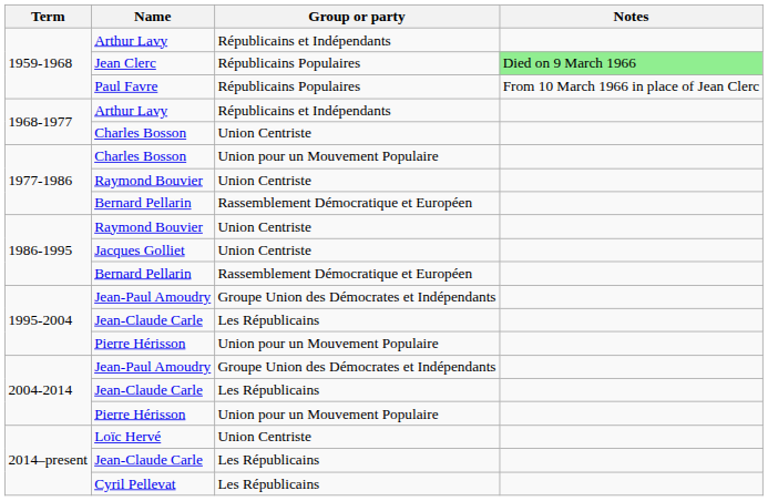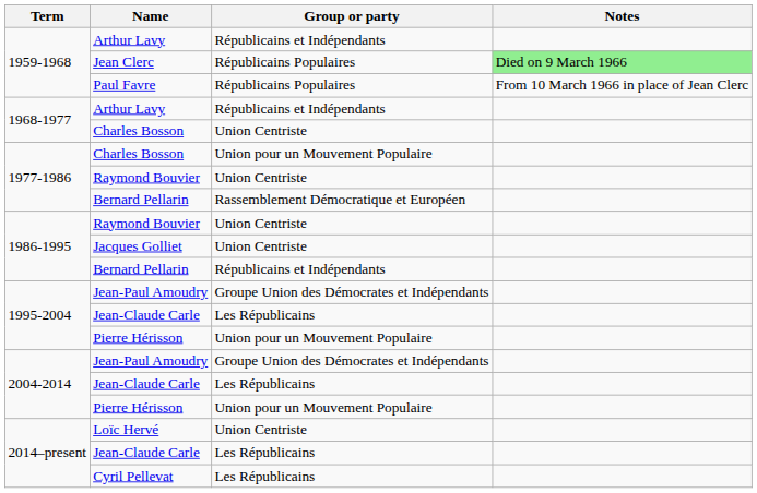1986-1995 / Bernard Pellarin | Group or party: Rassemblement Démocratique et Européen -> Républicains et Indépendants
